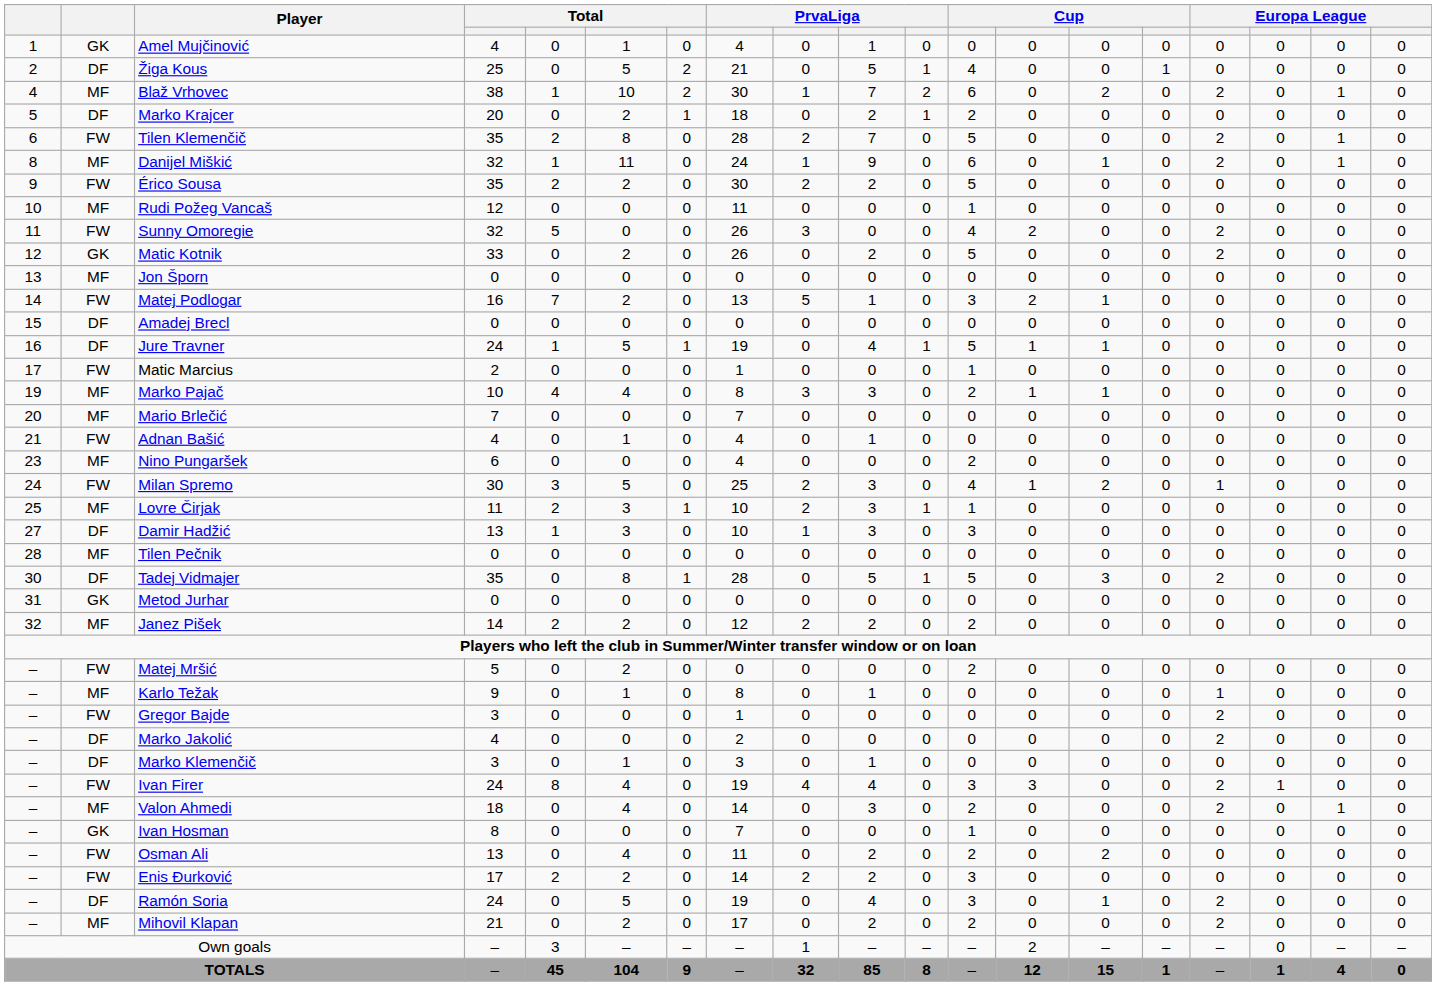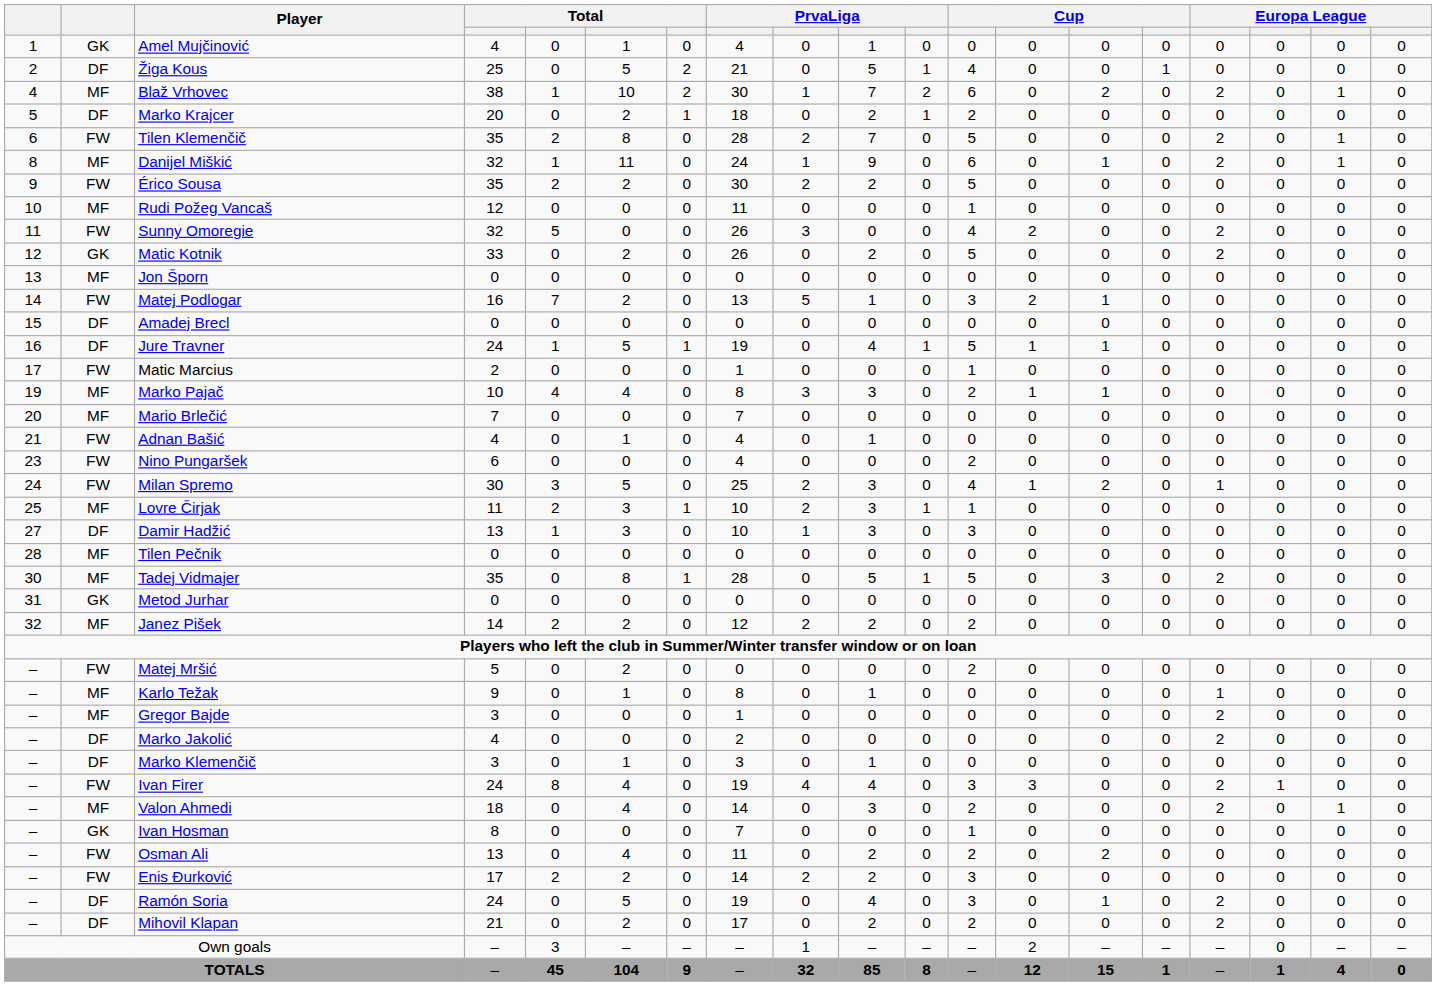Nino Pungaršek | column 2: MF -> FW
Tadej Vidmajer | column 2: DF -> MF
Gregor Bajde | column 2: FW -> MF
Mihovil Klapan | column 2: MF -> DF
